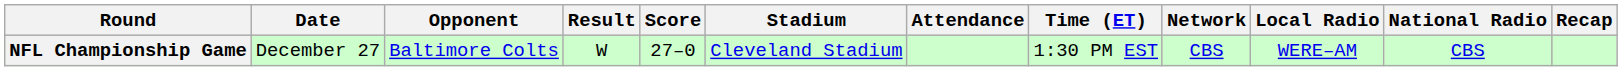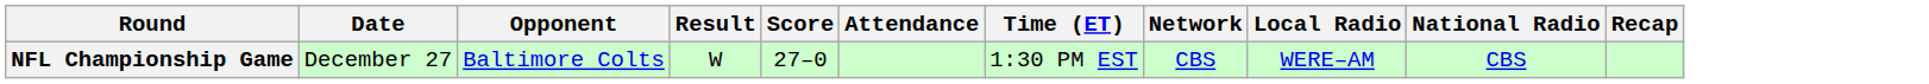- column: Stadium | Cleveland Stadium
